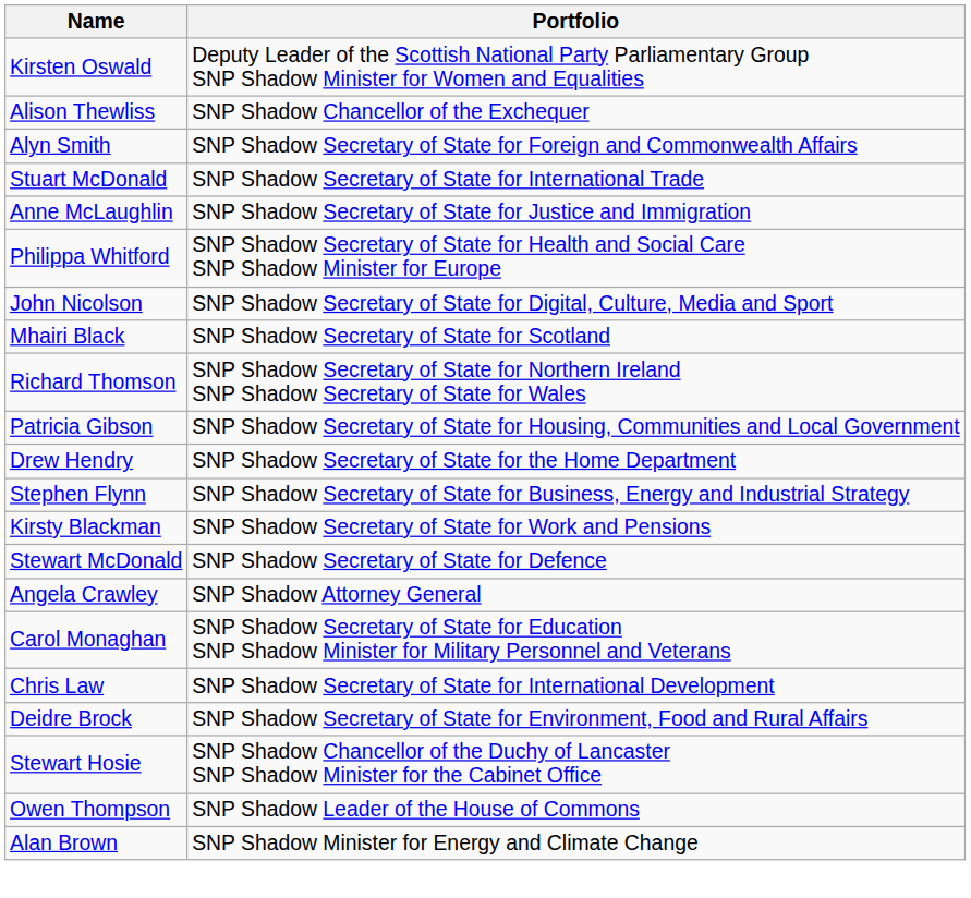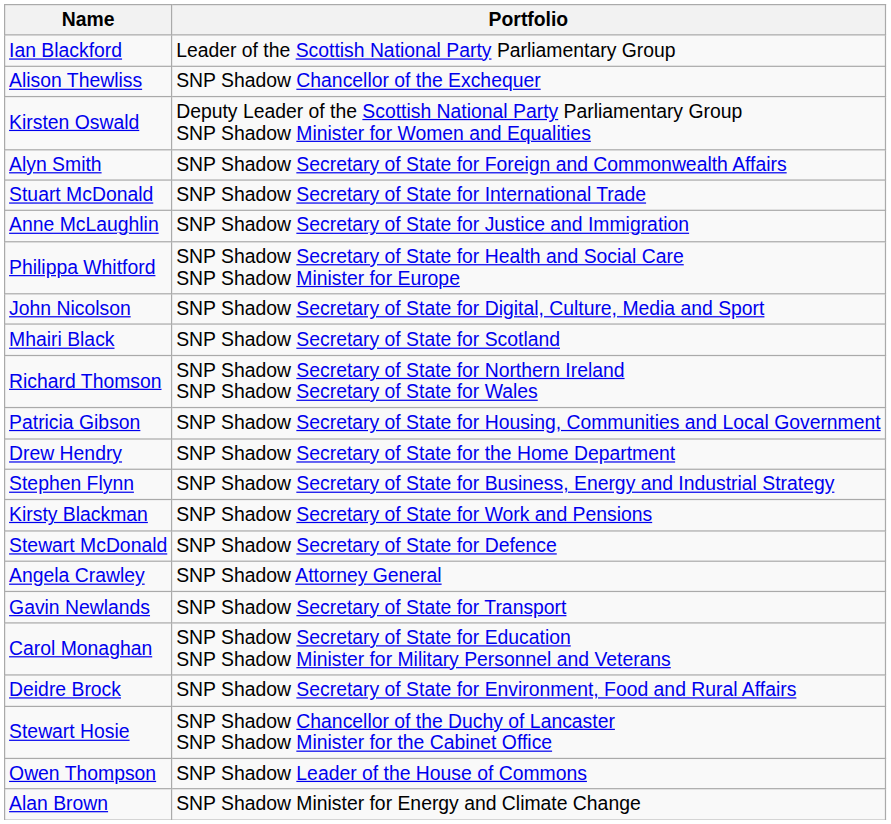+ row: Ian Blackford | Leader of the Scottish National Party Parliamentary Group
rows swapped: Kirsten Oswald <-> Alison Thewliss
+ row: Gavin Newlands | SNP Shadow Secretary of State for Transport
- row: Chris Law | SNP Shadow Secretary of State for International Development
